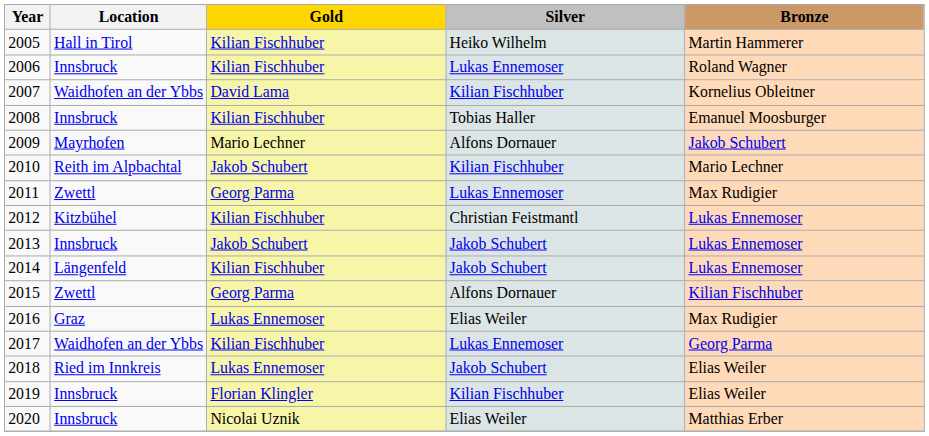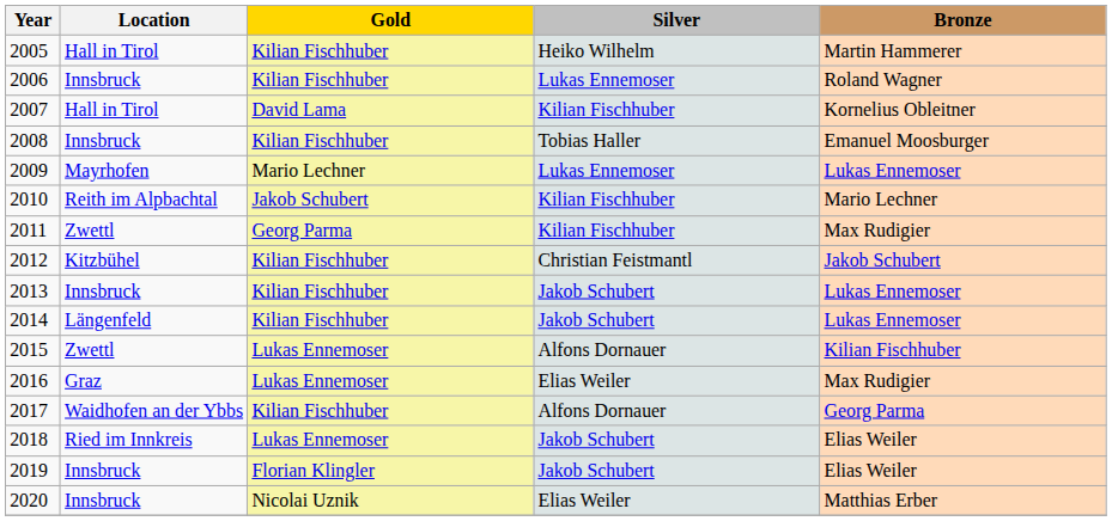2007 | Location: Waidhofen an der Ybbs -> Hall in Tirol
2009 | Silver: Alfons Dornauer -> Lukas Ennemoser
2009 | Bronze: Jakob Schubert -> Lukas Ennemoser
2011 | Silver: Lukas Ennemoser -> Kilian Fischhuber
2012 | Bronze: Lukas Ennemoser -> Jakob Schubert
2013 | Gold: Jakob Schubert -> Kilian Fischhuber
2015 | Gold: Georg Parma -> Lukas Ennemoser
2017 | Silver: Lukas Ennemoser -> Alfons Dornauer
2019 | Silver: Kilian Fischhuber -> Jakob Schubert
